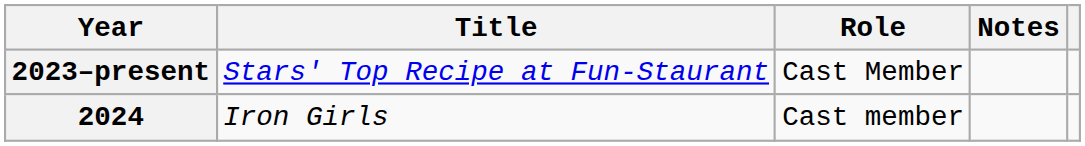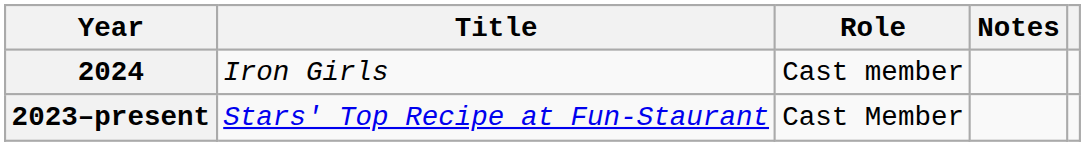rows swapped: 2023–present <-> 2024
